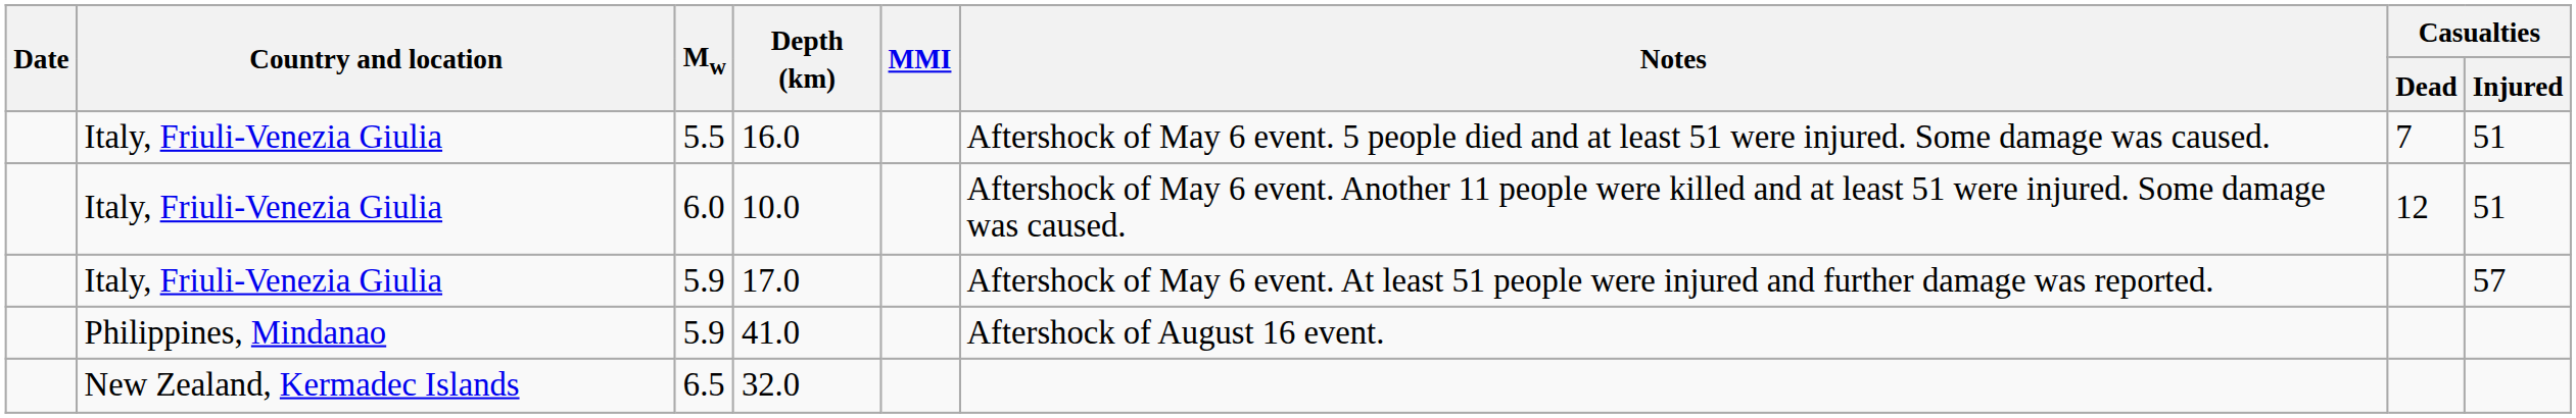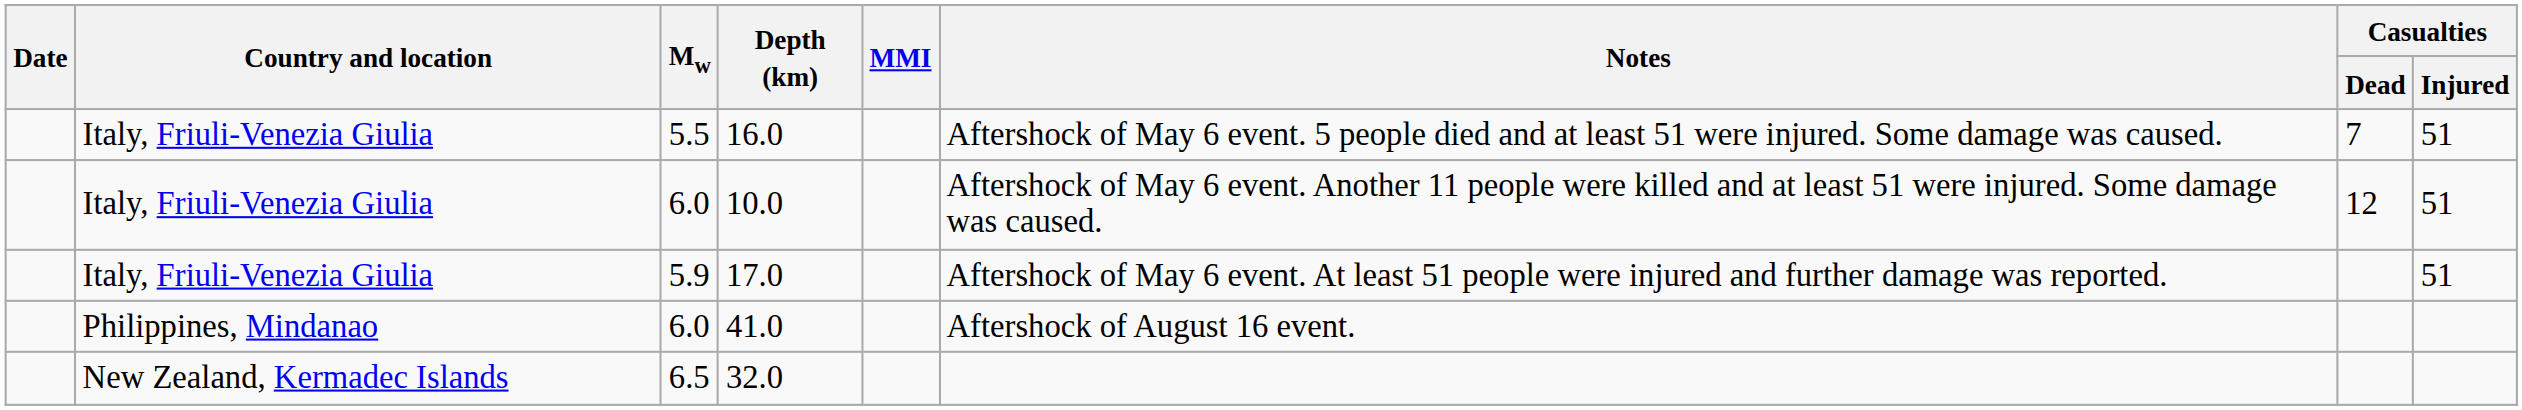17.0 | Casualties / Injured: 57 -> 51
41.0 | Mw: 5.9 -> 6.0
